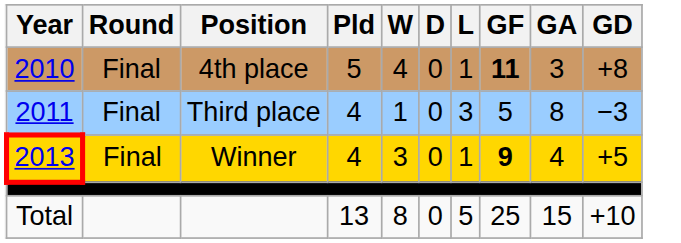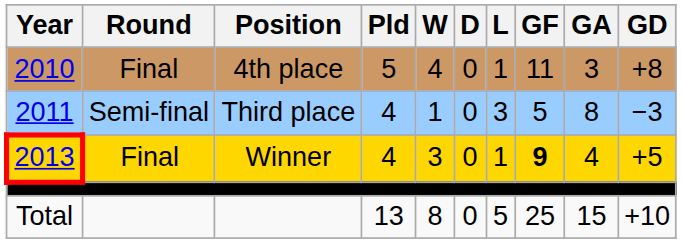2010 | GF: bold -> normal
2011 | Round: Final -> Semi-final
